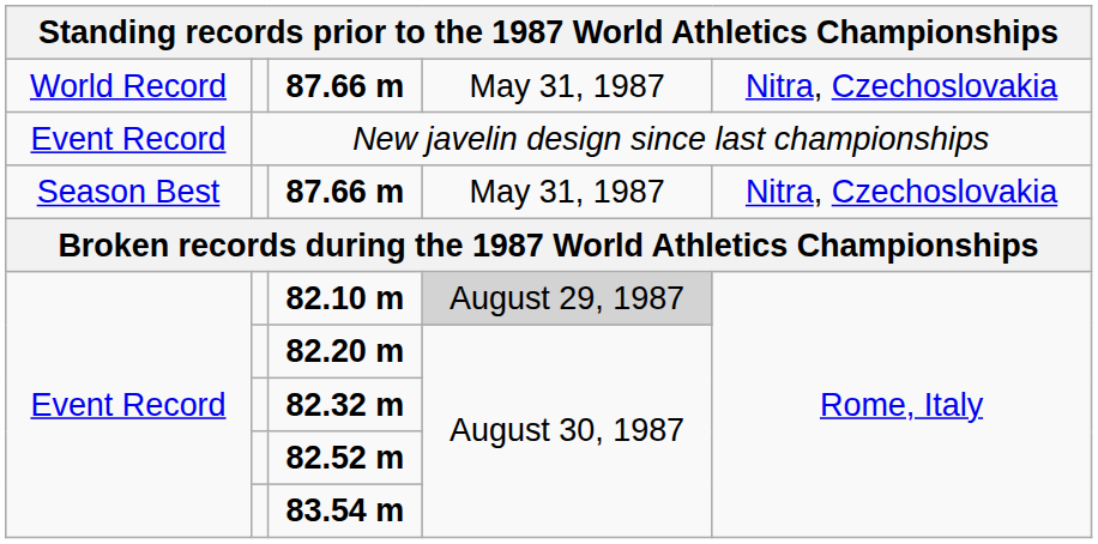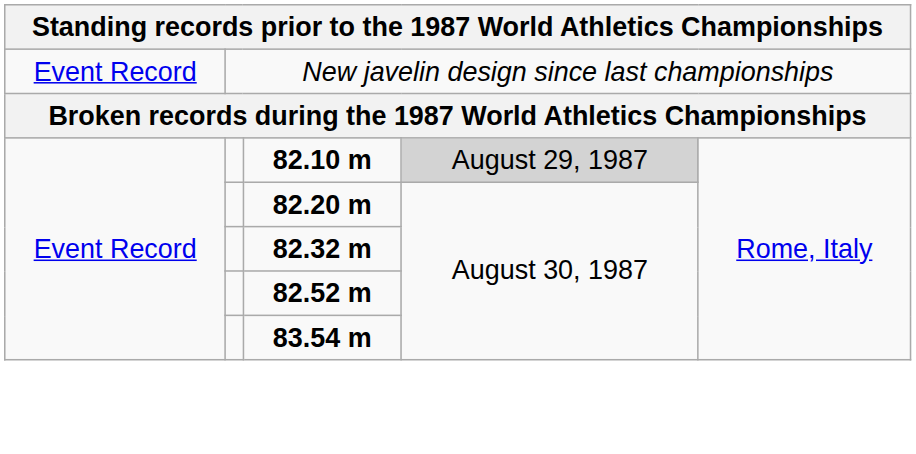- row: World Record | 87.66 m | May 31, 1987 | Nitra, Czechoslovakia
- row: Season Best | 87.66 m | May 31, 1987 | Nitra, Czechoslovakia
